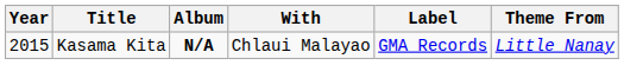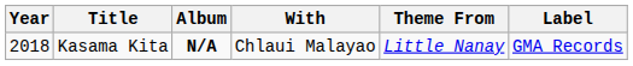columns swapped: Label <-> Theme From
Kasama Kita | Year: 2015 -> 2018
